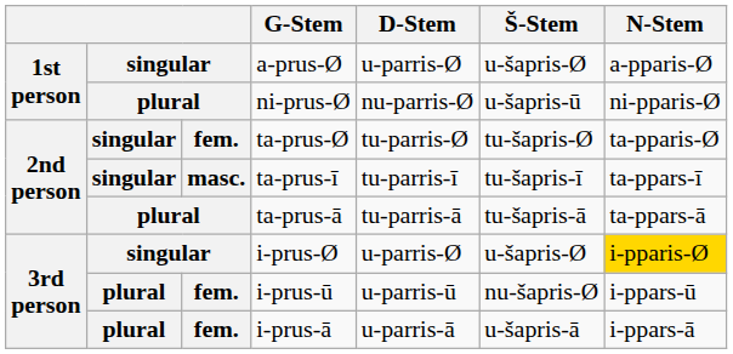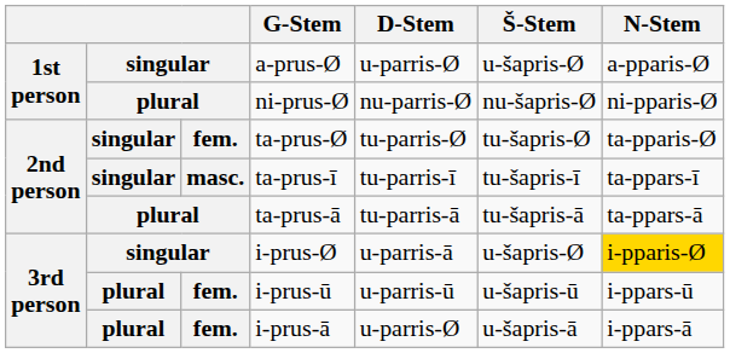ni-prus-Ø | Š-Stem: u-šapris-ū -> nu-šapris-Ø
i-prus-Ø | D-Stem: u-parris-Ø -> u-parris-ā
i-prus-ū | Š-Stem: nu-šapris-Ø -> u-šapris-ū
i-prus-ā | D-Stem: u-parris-ā -> u-parris-Ø
